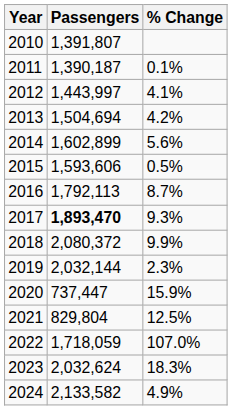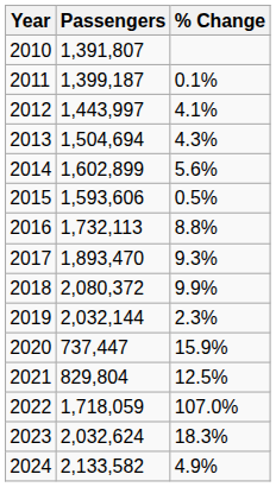2011 | Passengers: 1,390,187 -> 1,399,187
2013 | % Change: 4.2% -> 4.3%
2016 | Passengers: 1,792,113 -> 1,732,113
2016 | % Change: 8.7% -> 8.8%
2017 | Passengers: bold -> normal
